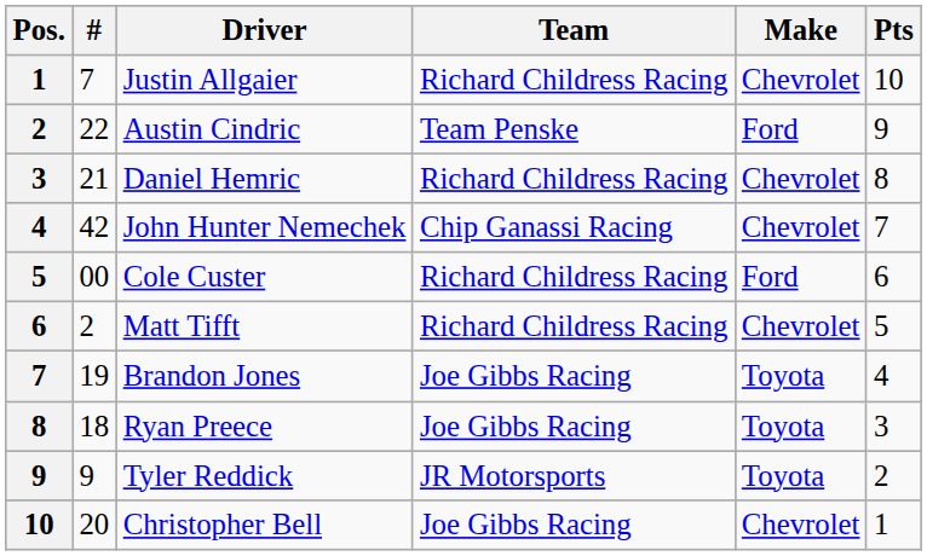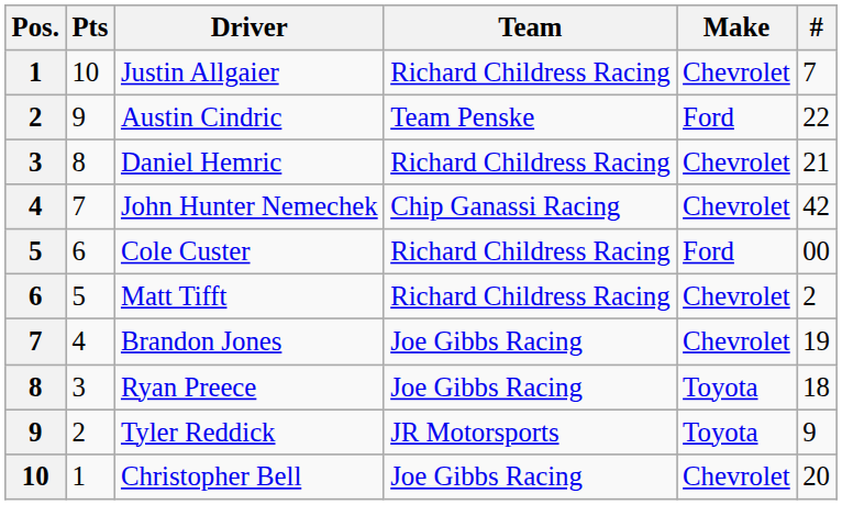columns swapped: # <-> Pts
Brandon Jones | Make: Toyota -> Chevrolet
